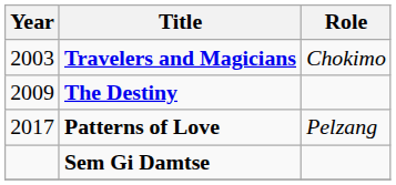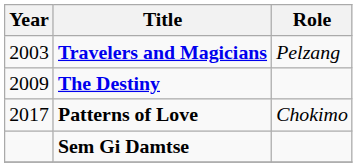Travelers and Magicians | Role: Chokimo -> Pelzang
Patterns of Love | Role: Pelzang -> Chokimo
